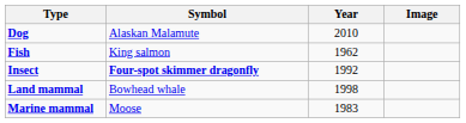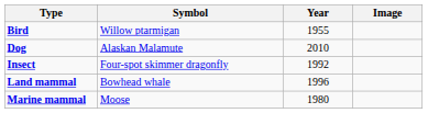+ row: Bird | Willow ptarmigan | 1955
- row: Fish | King salmon | 1962
Insect | Symbol: bold -> normal
Land mammal | Year: 1998 -> 1996
Marine mammal | Year: 1983 -> 1980
